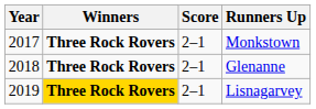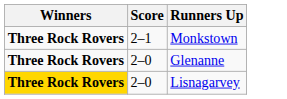- column: Year | 2017 | 2018 | 2019
Glenanne | Score: 2–1 -> 2–0
Lisnagarvey | Score: 2–1 -> 2–0
